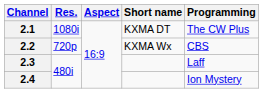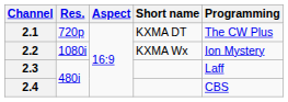2.1 | Res.: 1080i -> 720p
2.2 | Res.: 720p -> 1080i
2.2 | Programming: CBS -> Ion Mystery
2.4 | Programming: Ion Mystery -> CBS
